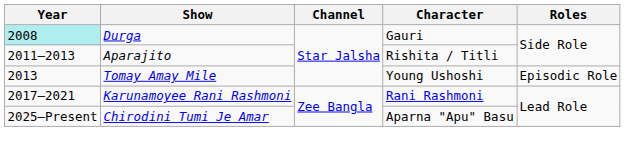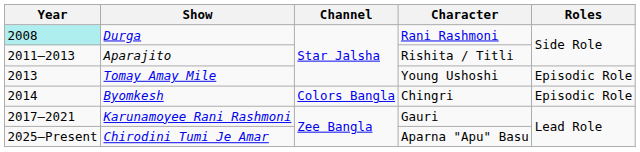Durga | Character: Gauri -> Rani Rashmoni
+ row: 2014 | Byomkesh | Colors Bangla | Chingri | Episodic Role
Karunamoyee Rani Rashmoni | Character: Rani Rashmoni -> Gauri
